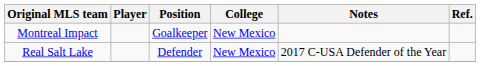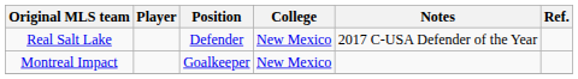rows swapped: Montreal Impact <-> Real Salt Lake
